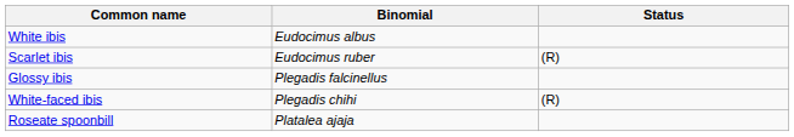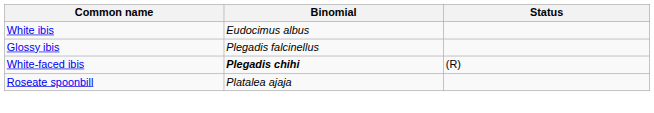- row: Scarlet ibis | Eudocimus ruber | (R)
White-faced ibis | Binomial: normal -> bold
